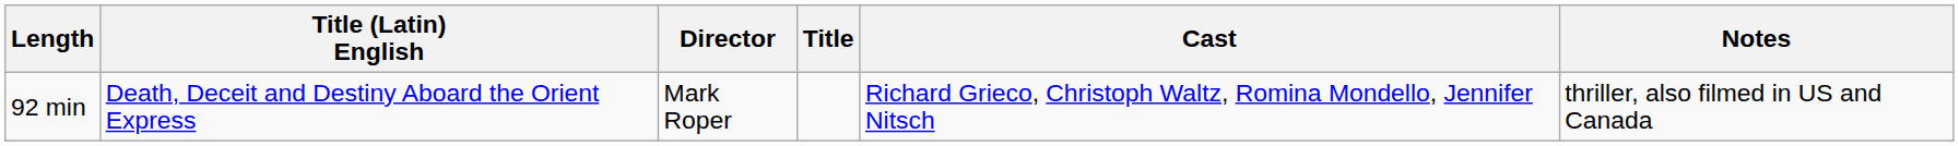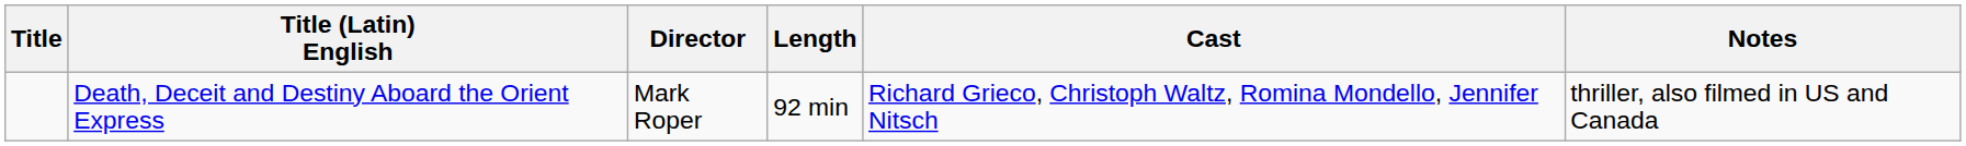columns swapped: Title <-> Length
